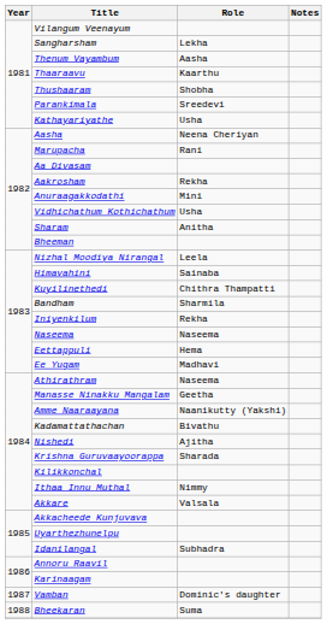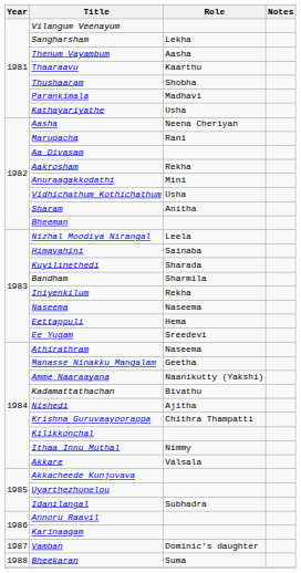Parankimala | Role: Sreedevi -> Madhavi
Kuyilinethedi | Role: Chithra Thampatti -> Sharada
Ee Yugam | Role: Madhavi -> Sreedevi
Krishna Guruvaayoorappa | Role: Sharada -> Chithra Thampatti
